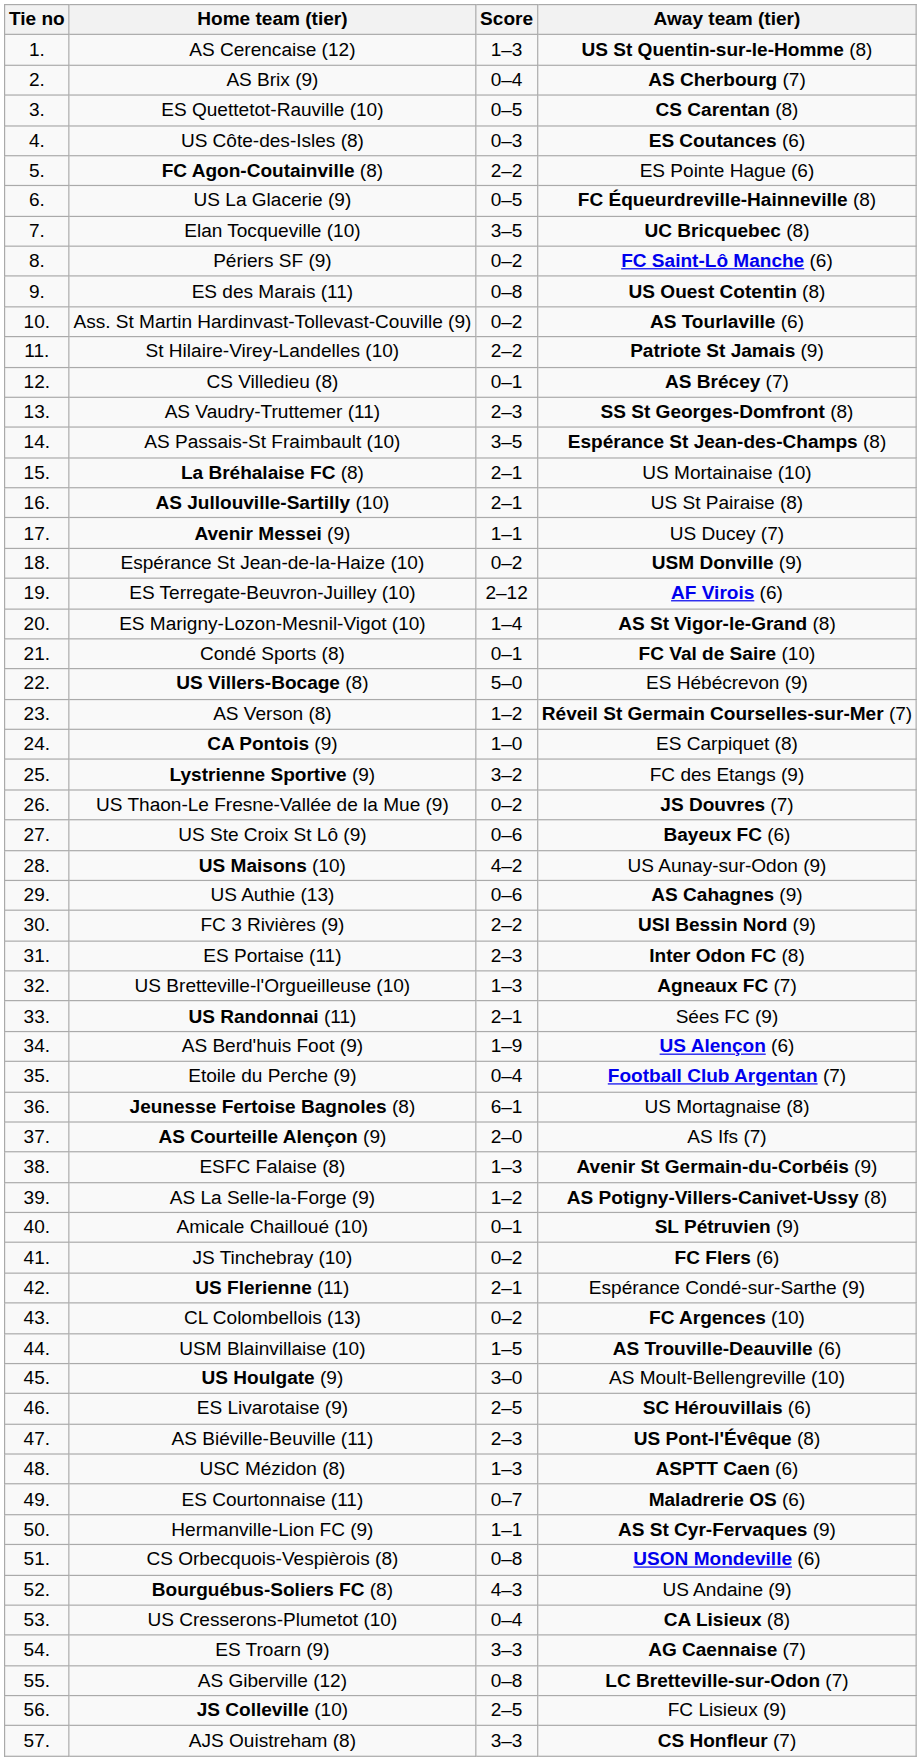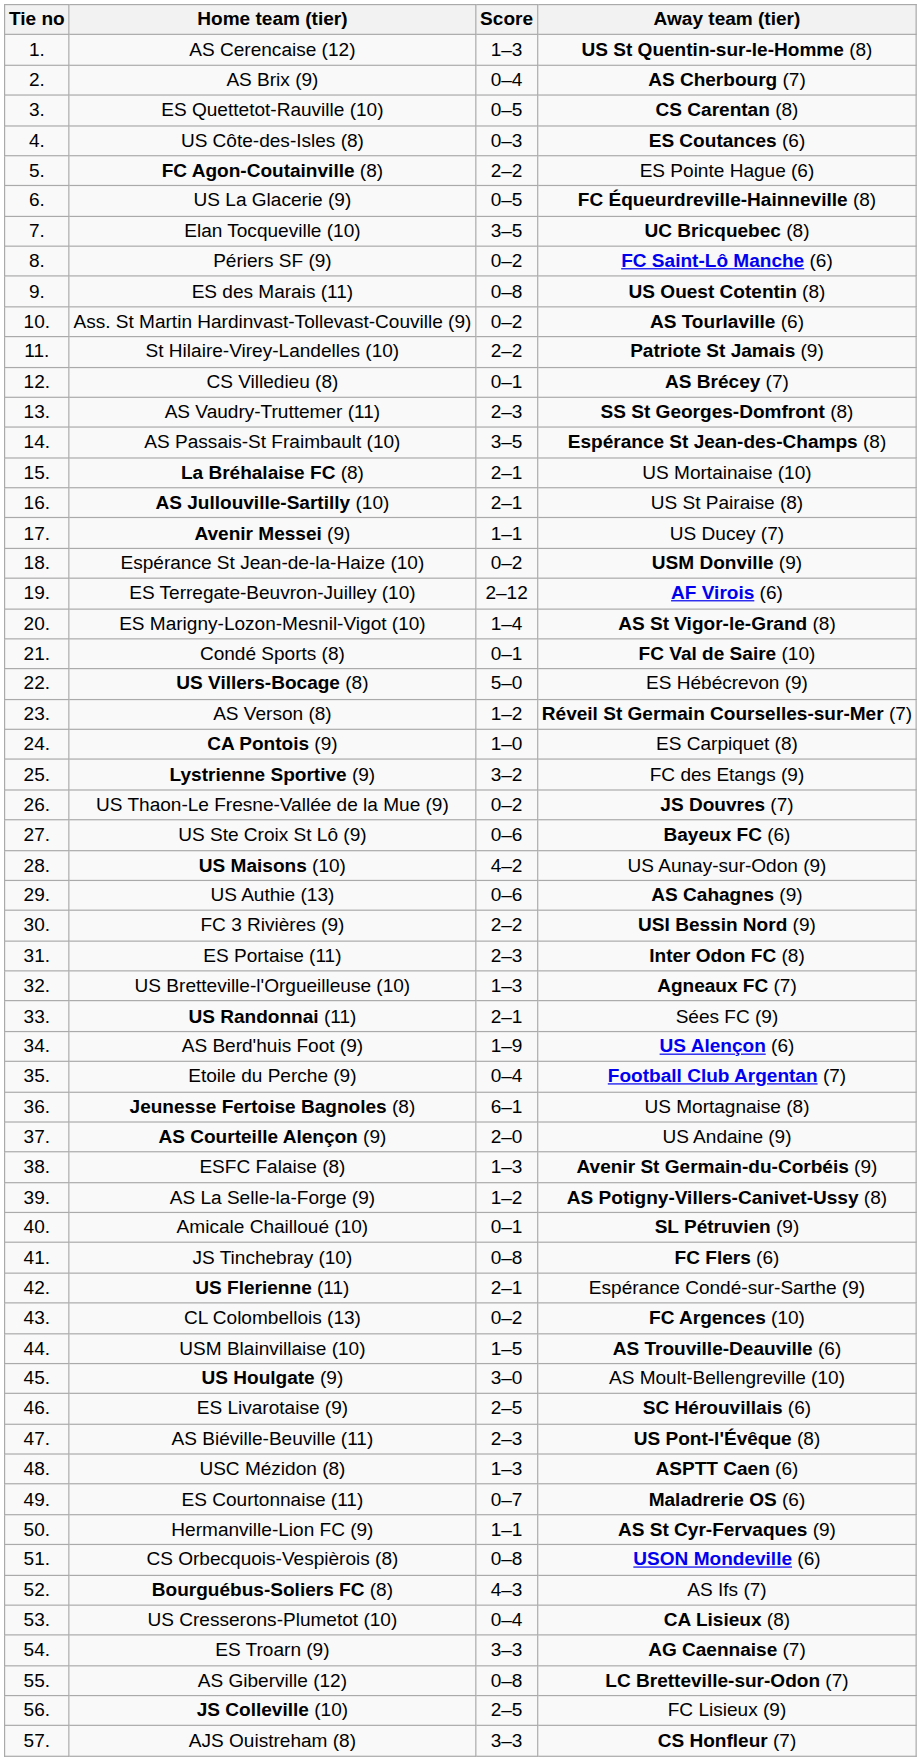AS Courteille Alençon (9) | Away team (tier): AS Ifs (7) -> US Andaine (9)
JS Tinchebray (10) | Score: 0–2 -> 0–8
Bourguébus-Soliers FC (8) | Away team (tier): US Andaine (9) -> AS Ifs (7)
